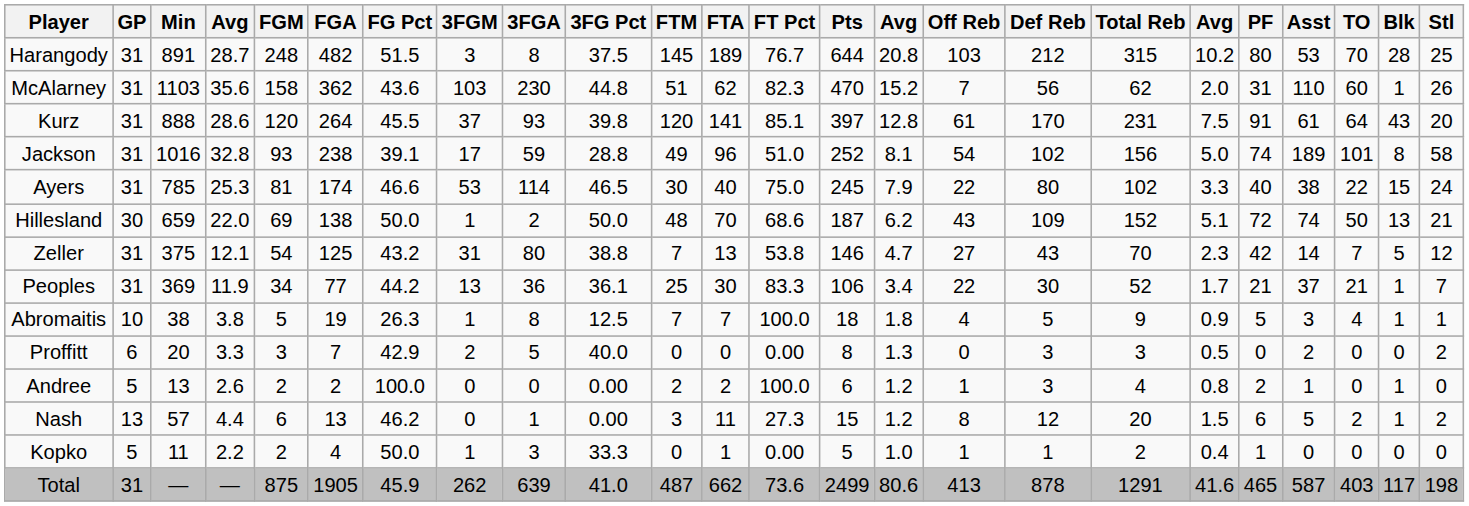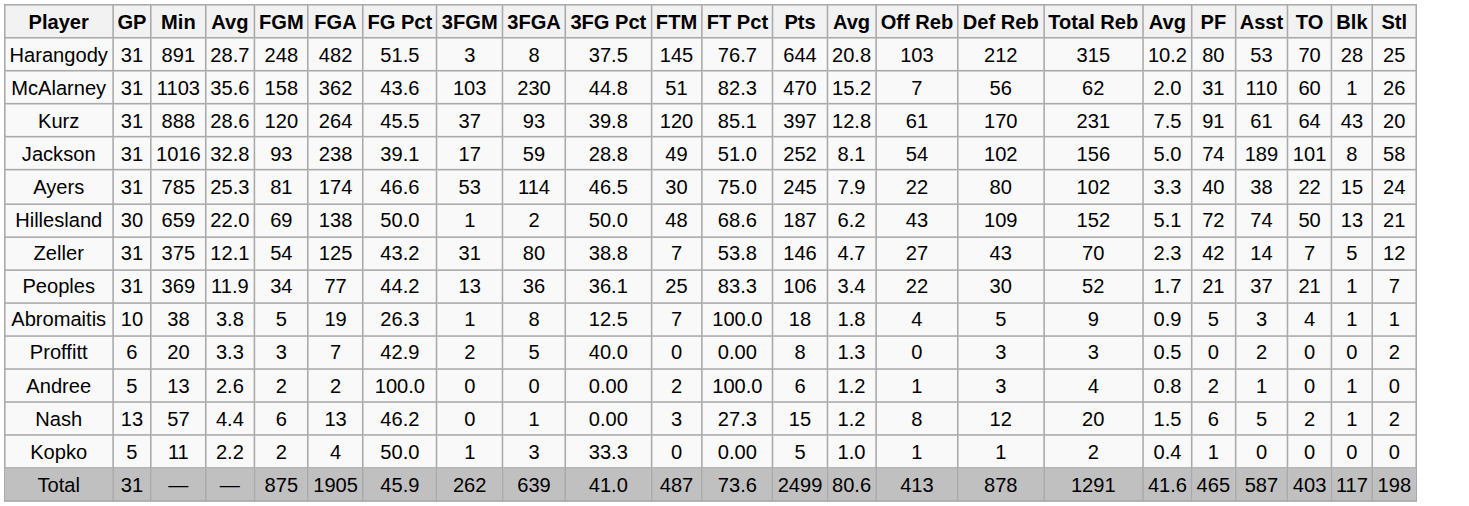- column: FTA | 189 | 62 | 141 | 96 | 40 | 70 | 13 | 30 | 7 | 0 | 2 | 11 | 1 | 662
